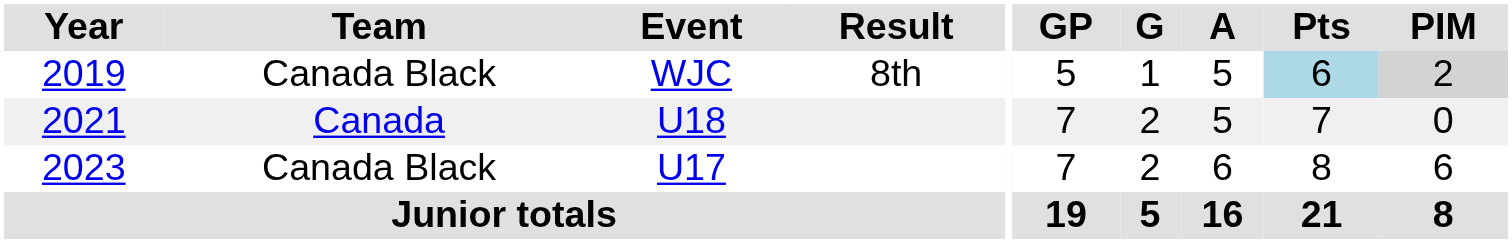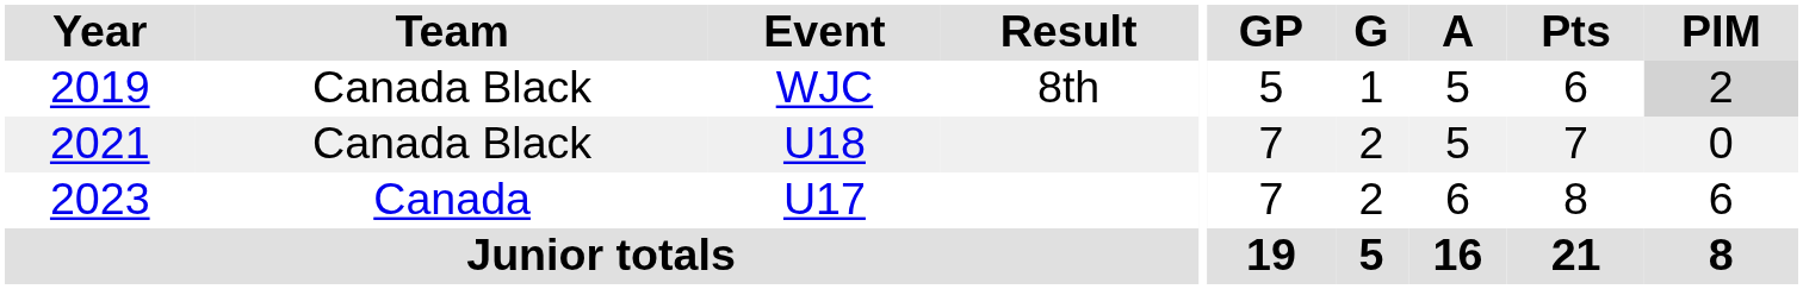2019 | Pts: lightblue background -> no background
2021 | Team: Canada -> Canada Black
2023 | Team: Canada Black -> Canada
